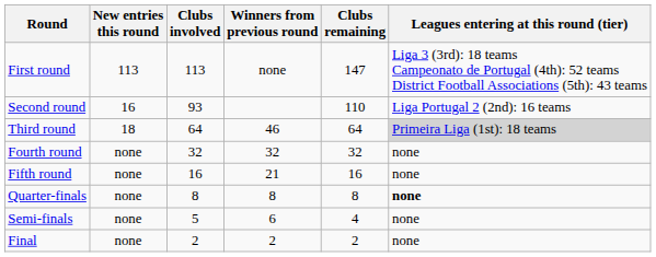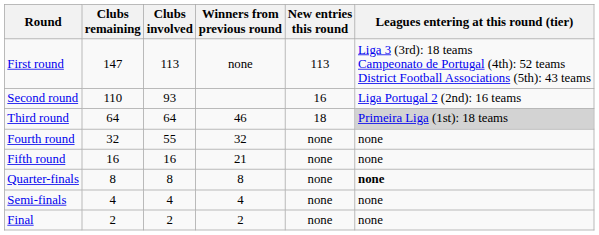columns swapped: Clubs remaining <-> New entries this round
Fourth round | Clubs involved: 32 -> 55
Semi-finals | Clubs involved: 5 -> 4
Semi-finals | Winners from previous round: 6 -> 4
